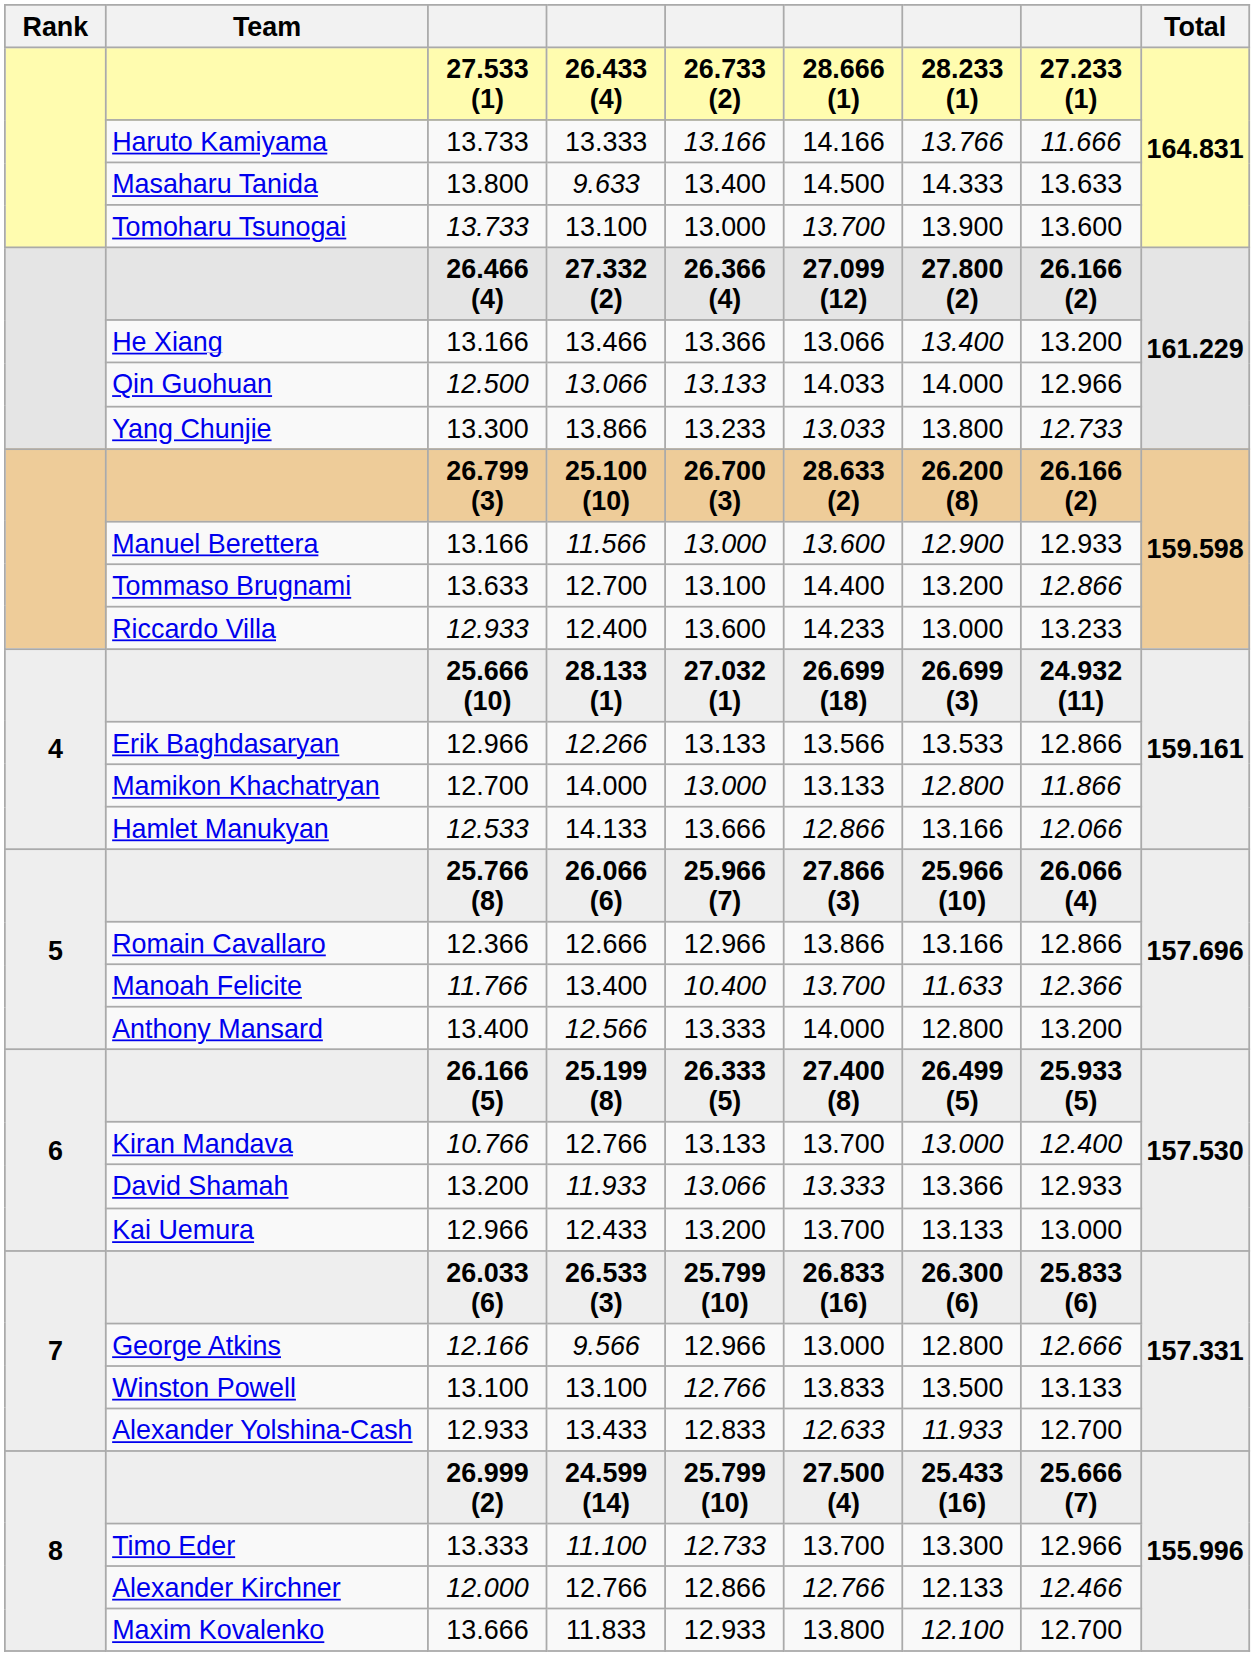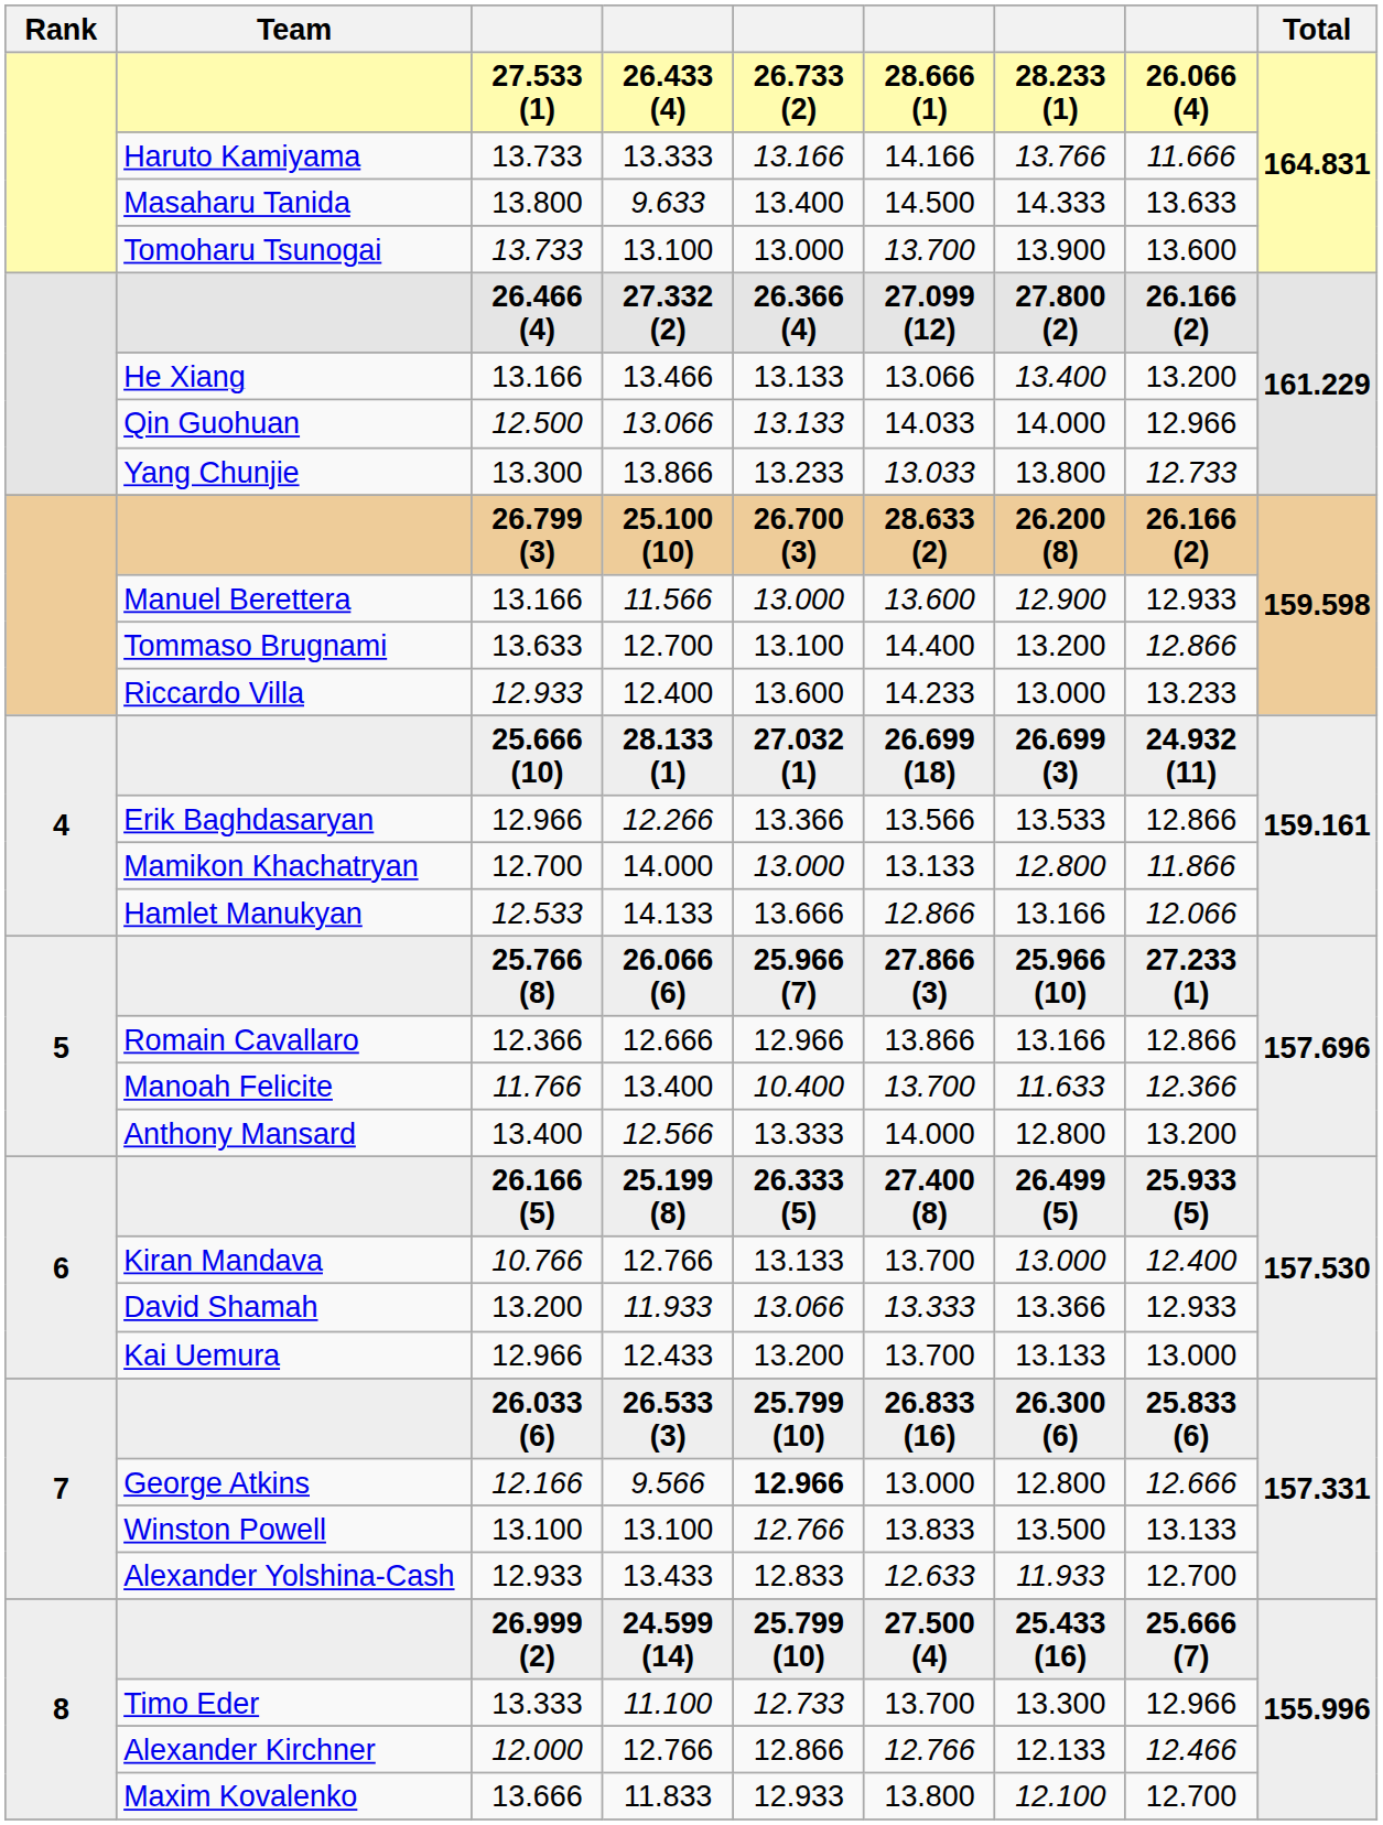26.433 (4) | column 8: 27.233 (1) -> 26.066 (4)
13.466 | column 5: 13.366 -> 13.133
12.266 | column 5: 13.133 -> 13.366
26.066 (6) | column 8: 26.066 (4) -> 27.233 (1)
9.566 | column 5: normal -> bold
